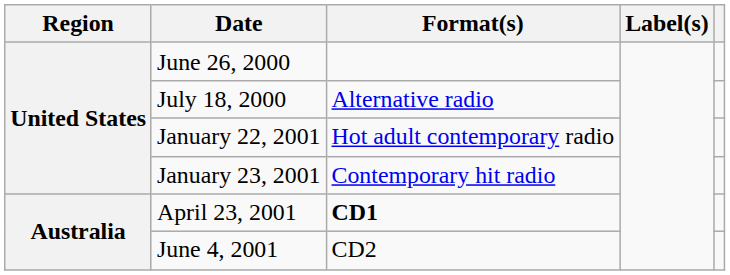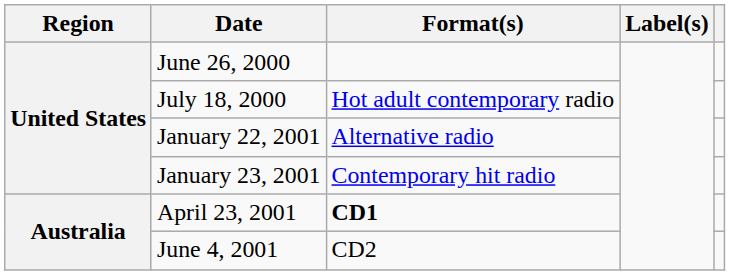July 18, 2000 | Format(s): Alternative radio -> Hot adult contemporary radio
January 22, 2001 | Format(s): Hot adult contemporary radio -> Alternative radio
